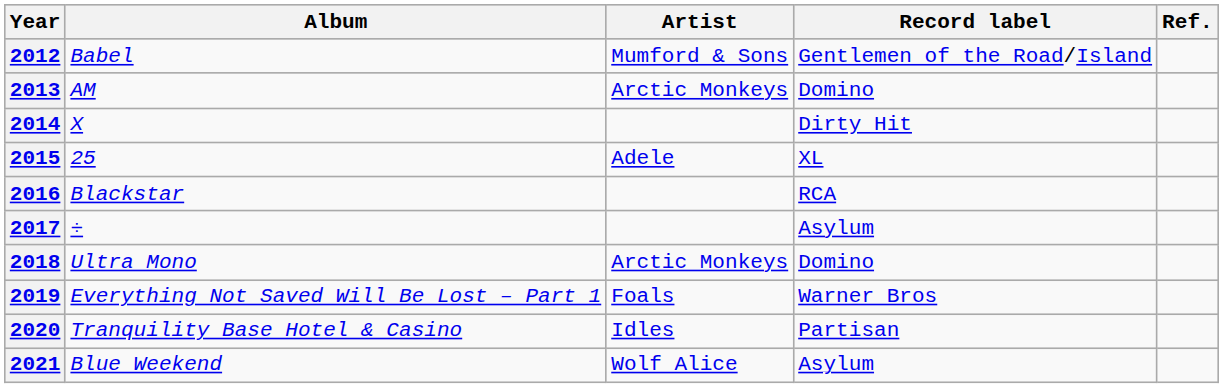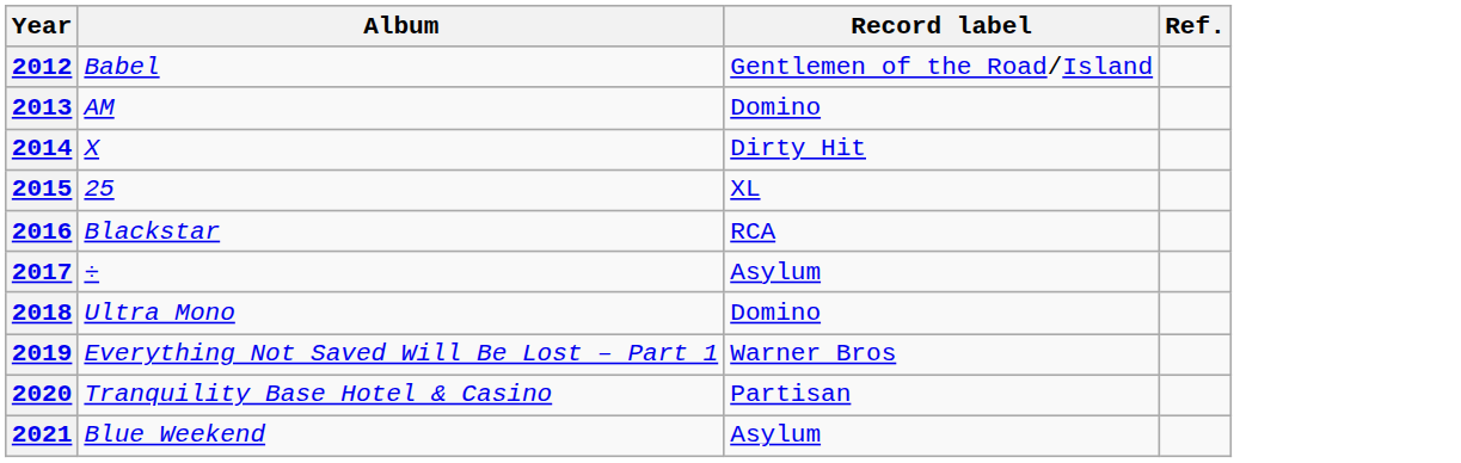- column: Artist | Mumford & Sons | Arctic Monkeys | Adele | Arctic Monkeys | Foals | Idles | Wolf Alice
